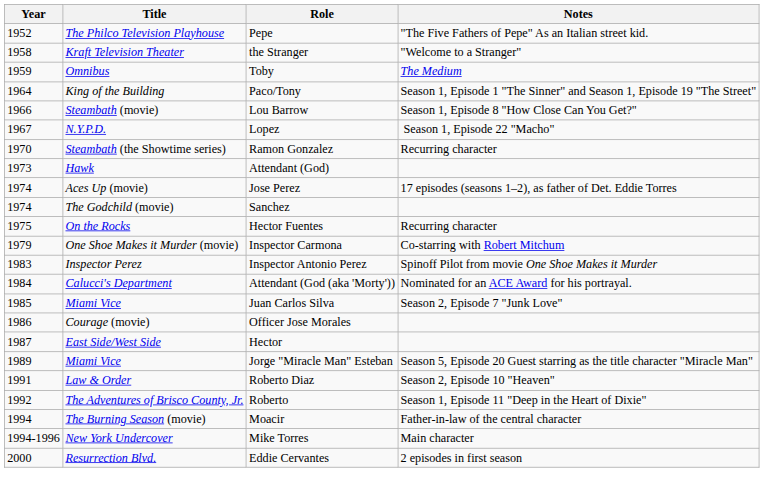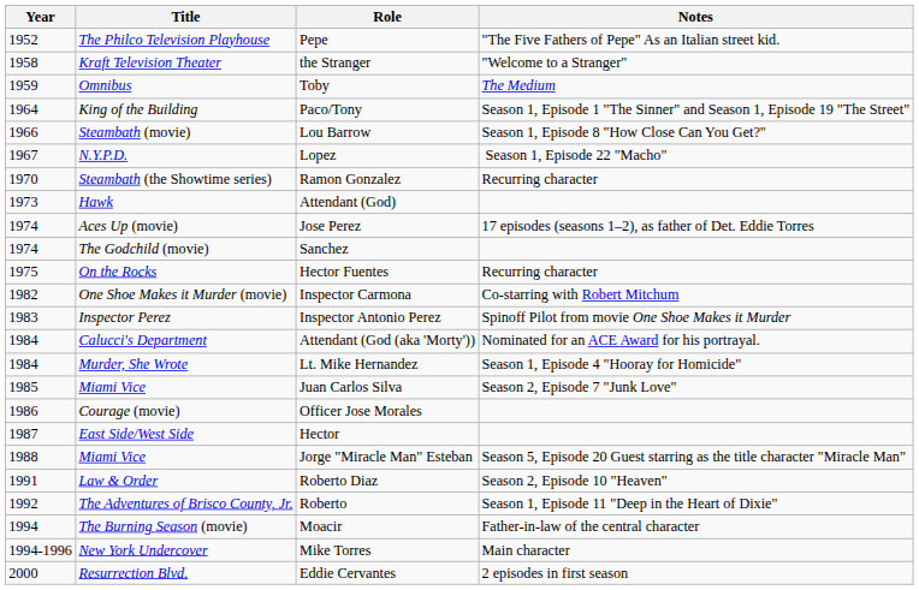Inspector Carmona | Year: 1979 -> 1982
+ row: 1984 | Murder, She Wrote | Lt. Mike Hernandez | Season 1, Episode 4 "Hooray for Homicide"
Jorge "Miracle Man" Esteban | Year: 1989 -> 1988
